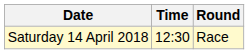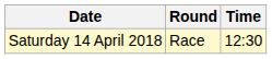columns swapped: Time <-> Round
